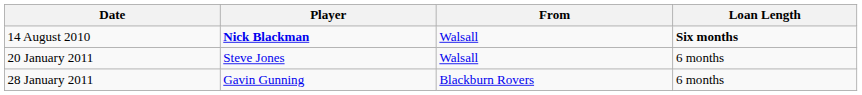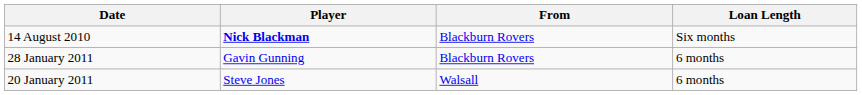14 August 2010 | From: Walsall -> Blackburn Rovers
14 August 2010 | Loan Length: bold -> normal
rows swapped: 20 January 2011 <-> 28 January 2011
